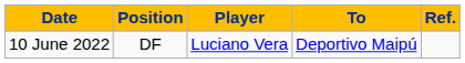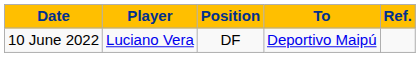columns swapped: Position <-> Player
